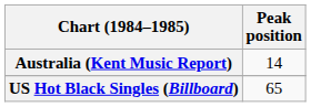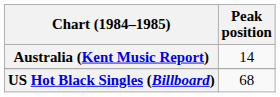US Hot Black Singles (Billboard) | Peak position: 65 -> 68
